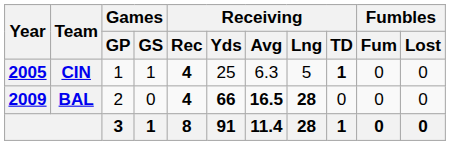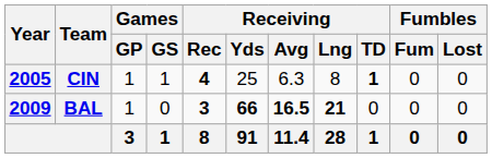CIN | Receiving / Lng: 5 -> 8
BAL | Games / GP: 2 -> 1
BAL | Receiving / Rec: 4 -> 3
BAL | Receiving / Lng: 28 -> 21
